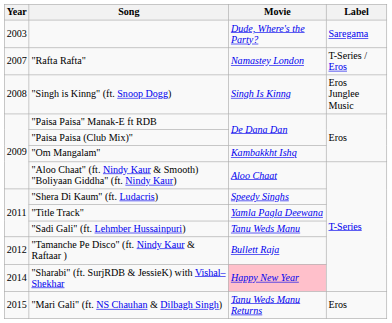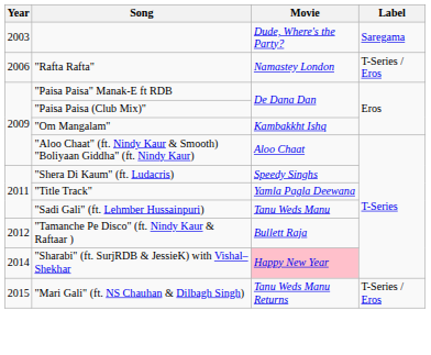"Rafta Rafta" | Year: 2007 -> 2006
- row: 2008 | "Singh is Kinng" (ft. Snoop Dogg) | Singh Is Kinng | Eros Junglee Music
"Mari Gali" (ft. NS Chauhan & Dilbagh Singh) | Label: Eros -> T-Series / Eros
